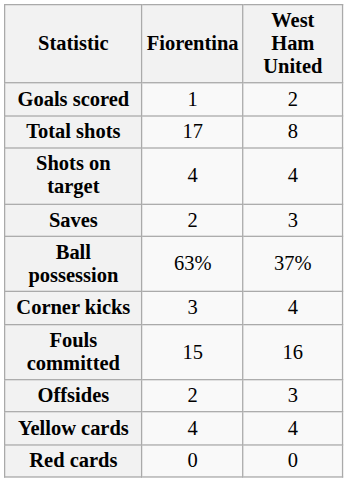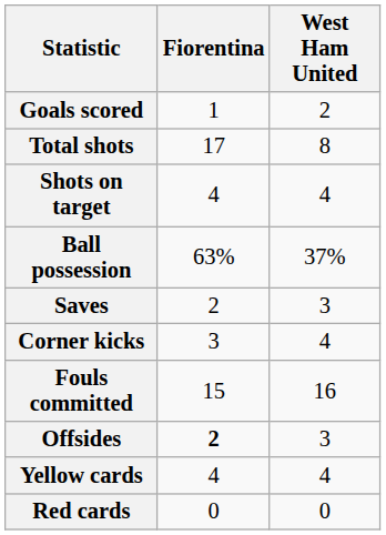rows swapped: Saves <-> Ball possession
Offsides | Fiorentina: normal -> bold
